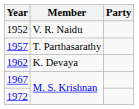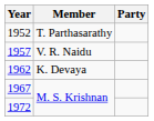1952 | Member: V. R. Naidu -> T. Parthasarathy
1957 | Member: T. Parthasarathy -> V. R. Naidu
